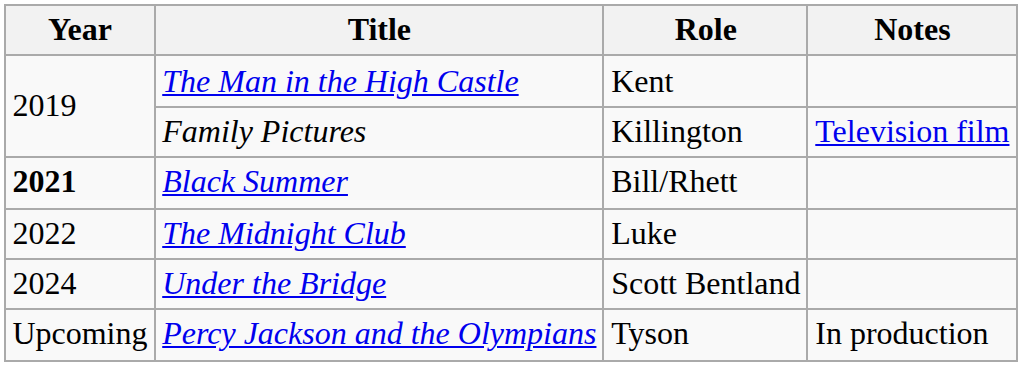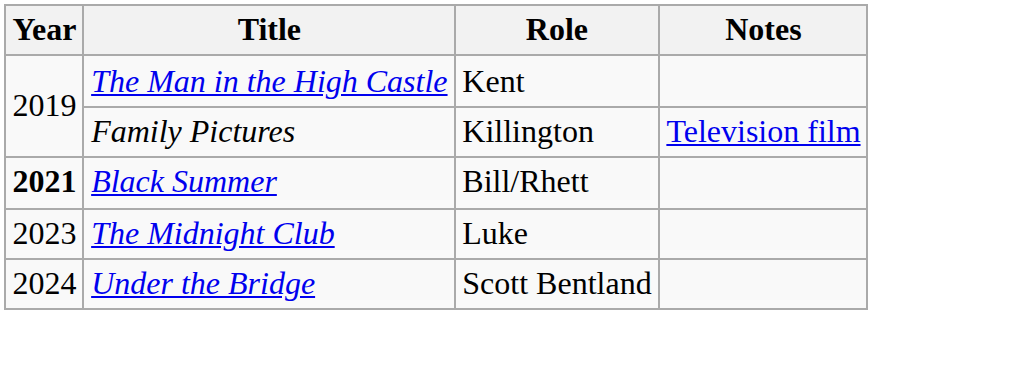The Midnight Club | Year: 2022 -> 2023
- row: Upcoming | Percy Jackson and the Olympians | Tyson | In production
